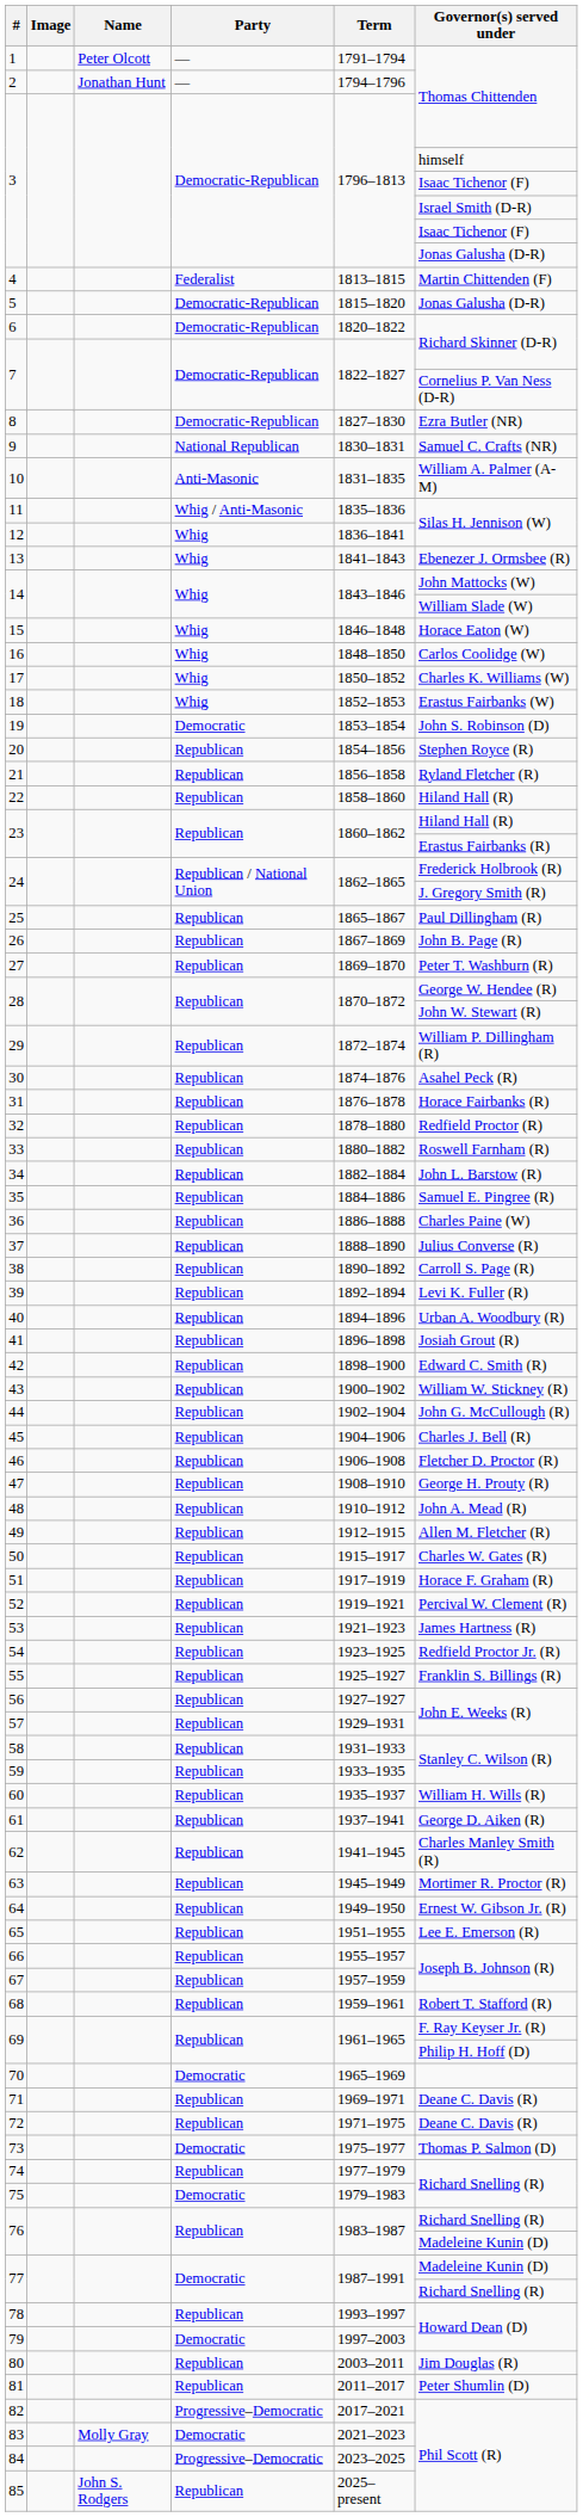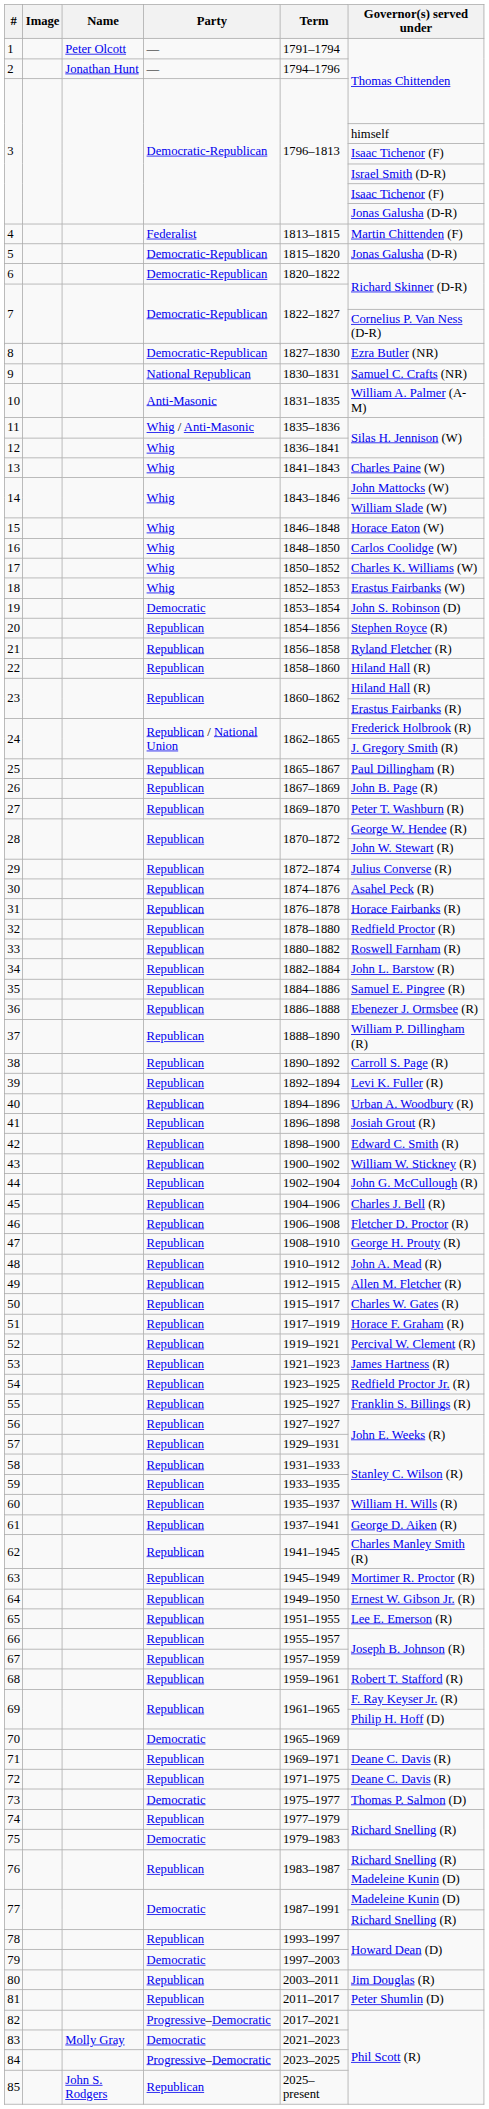13 | Governor(s) served under: Ebenezer J. Ormsbee (R) -> Charles Paine (W)
29 | Governor(s) served under: William P. Dillingham (R) -> Julius Converse (R)
36 | Governor(s) served under: Charles Paine (W) -> Ebenezer J. Ormsbee (R)
37 | Governor(s) served under: Julius Converse (R) -> William P. Dillingham (R)
